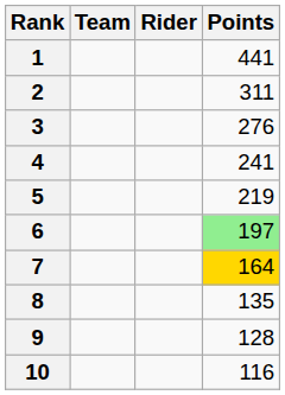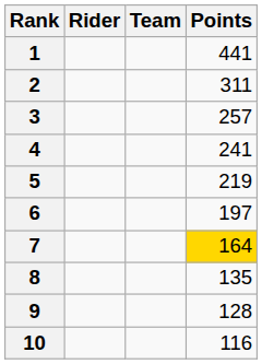columns swapped: Rider <-> Team
3 | Points: 276 -> 257
6 | Points: lightgreen background -> no background
